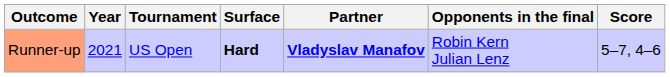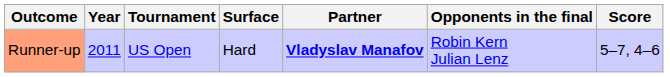Runner-up | Year: 2021 -> 2011
Runner-up | Surface: bold -> normal
